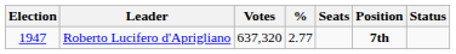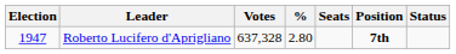Roberto Lucifero d'Aprigliano | Votes: 637,320 -> 637,328
Roberto Lucifero d'Aprigliano | %: 2.77 -> 2.80
